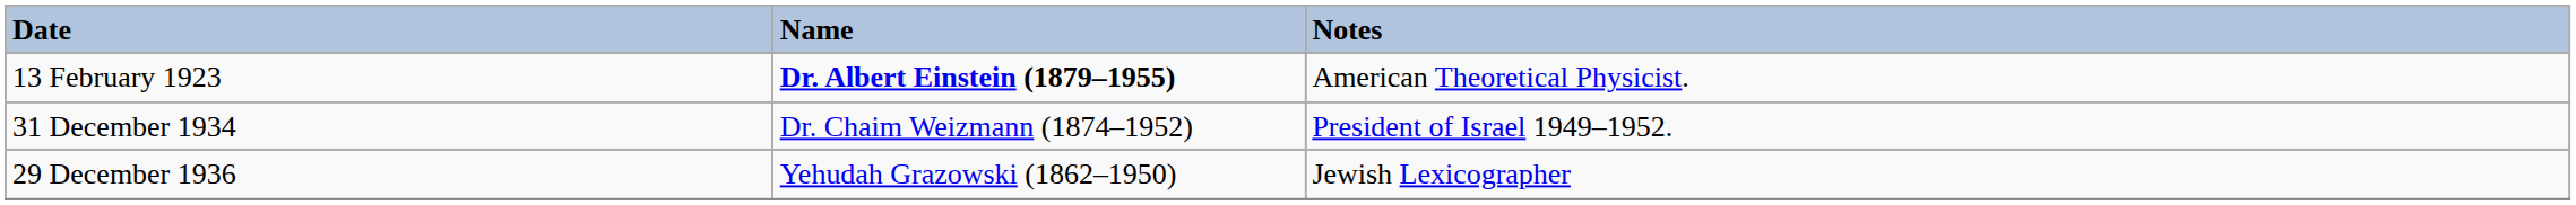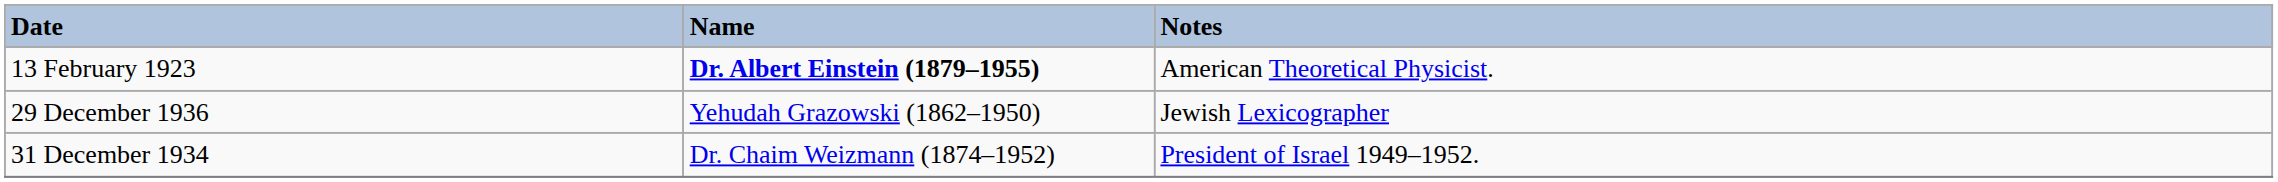rows swapped: 31 December 1934 <-> 29 December 1936
